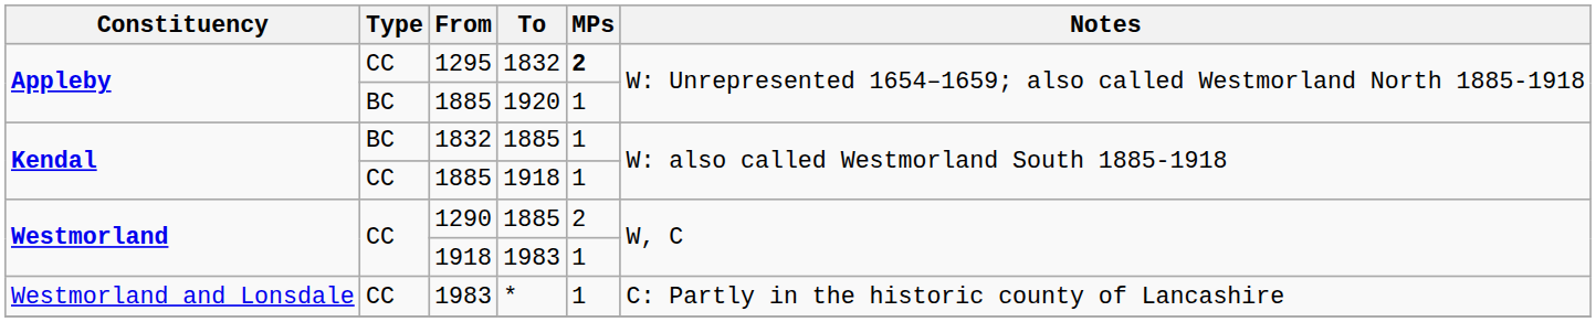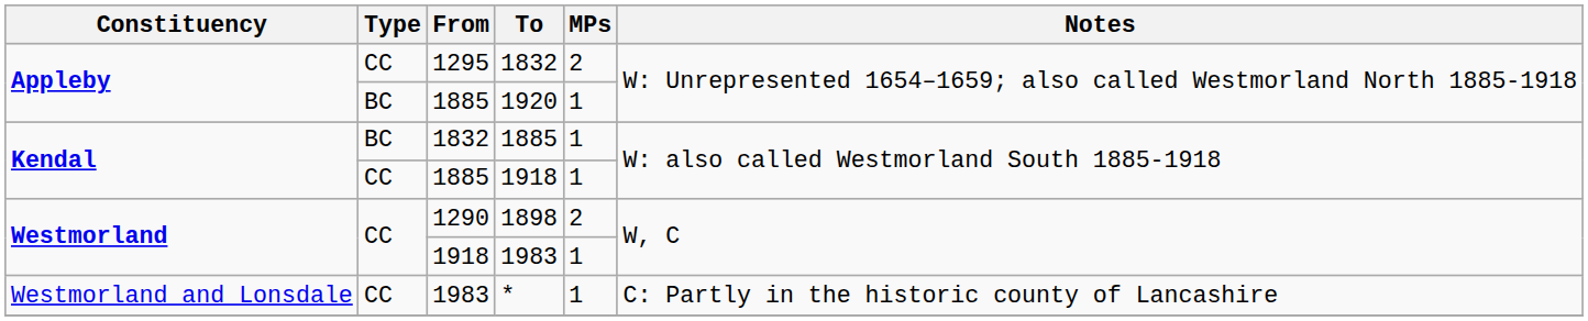1295 | MPs: bold -> normal
1290 | To: 1885 -> 1898
